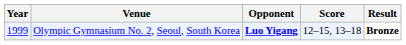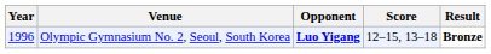Olympic Gymnasium No. 2, Seoul, South Korea | Year: 1999 -> 1996
